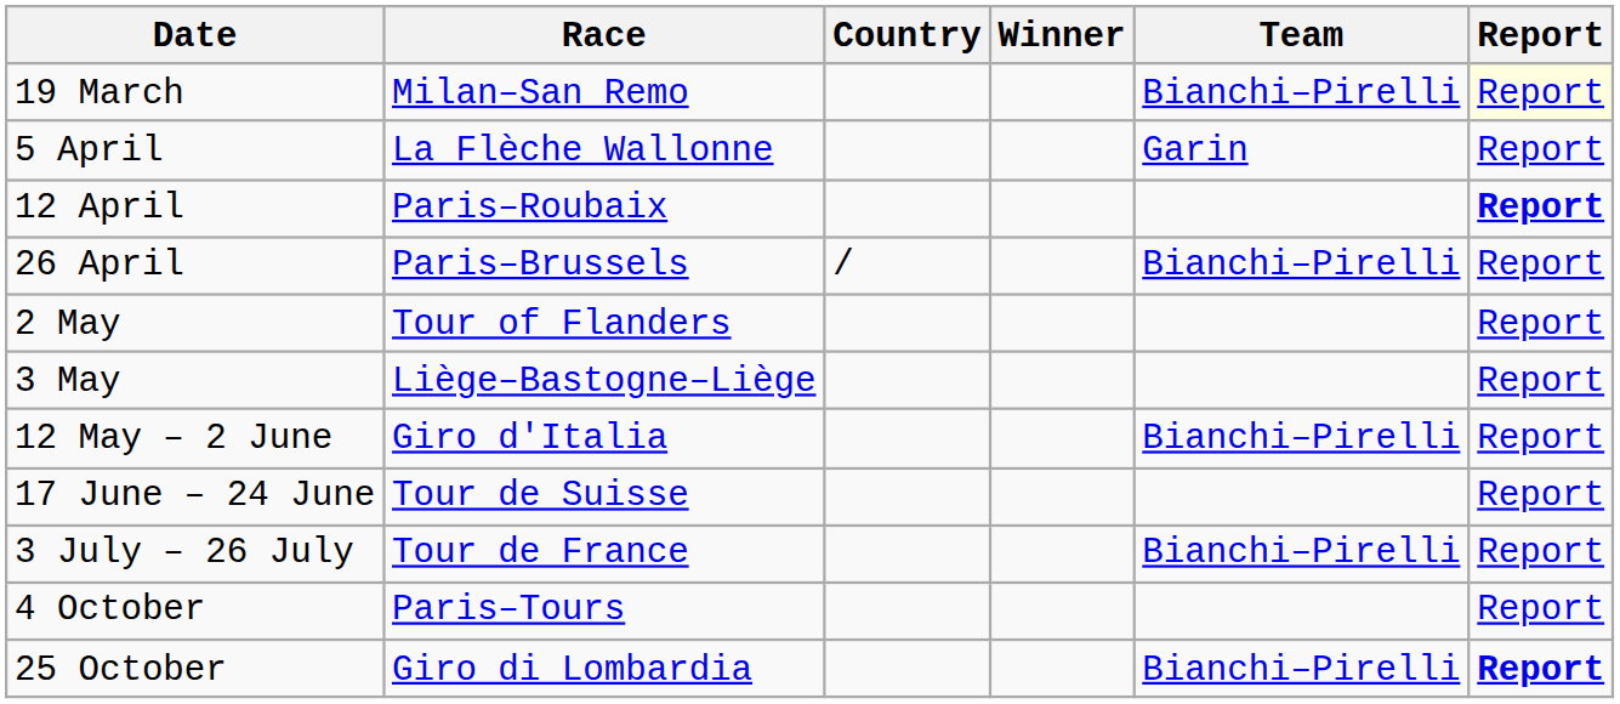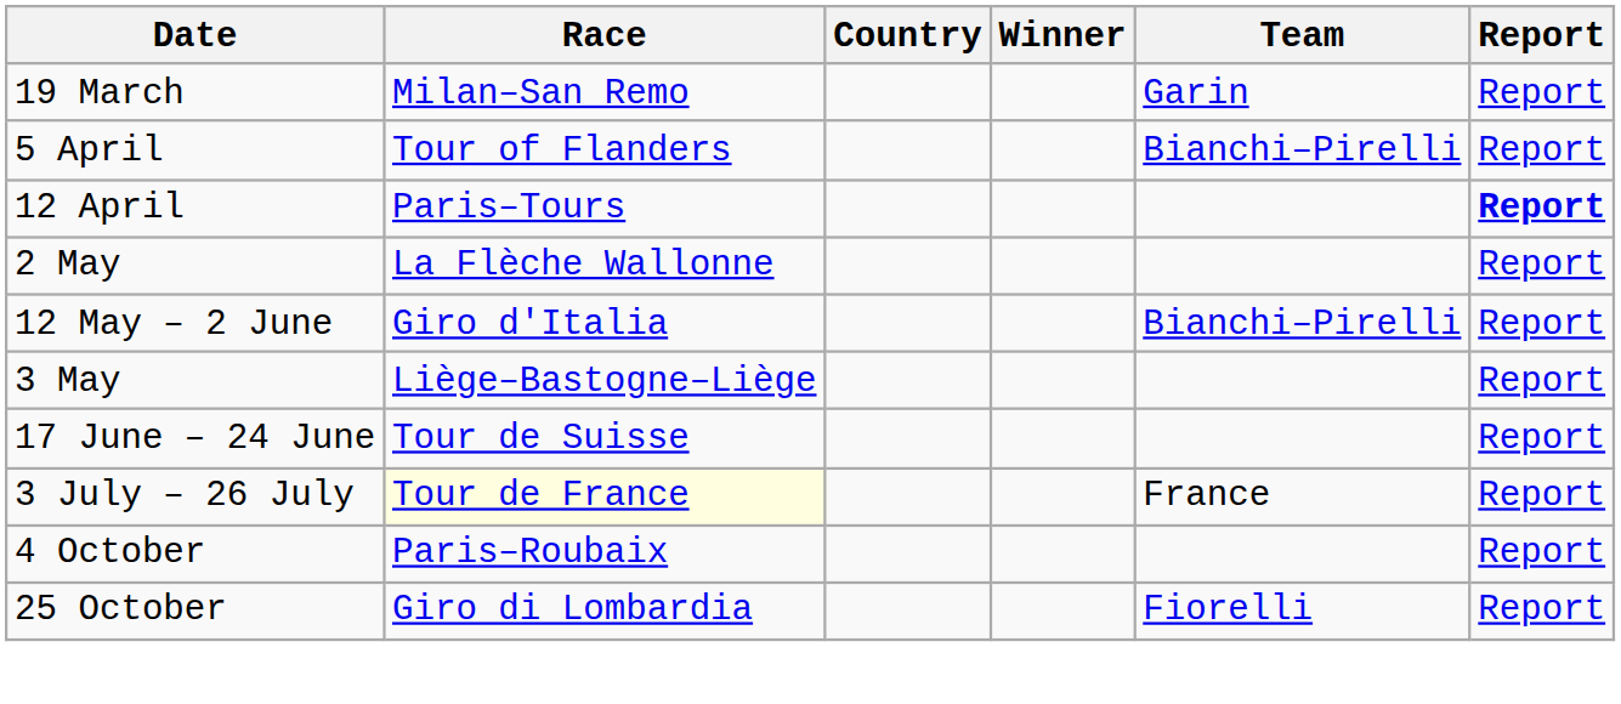19 March | Team: Bianchi–Pirelli -> Garin
19 March | Report: lightyellow background -> no background
5 April | Race: La Flèche Wallonne -> Tour of Flanders
5 April | Team: Garin -> Bianchi–Pirelli
12 April | Race: Paris–Roubaix -> Paris–Tours
- row: 26 April | Paris–Brussels | / | Bianchi–Pirelli | Report
2 May | Race: Tour of Flanders -> La Flèche Wallonne
rows swapped: 3 May <-> 12 May – 2 June
3 July – 26 July | Race: no background -> lightyellow background
3 July – 26 July | Team: Bianchi–Pirelli -> France
4 October | Race: Paris–Tours -> Paris–Roubaix
25 October | Team: Bianchi–Pirelli -> Fiorelli
25 October | Report: bold -> normal
